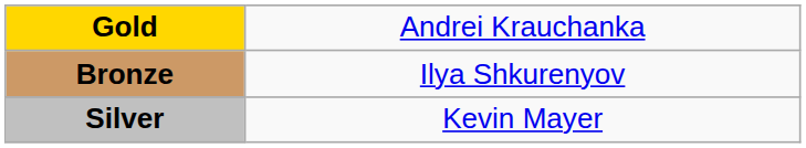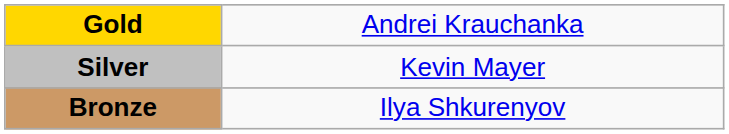rows swapped: Silver <-> Bronze
